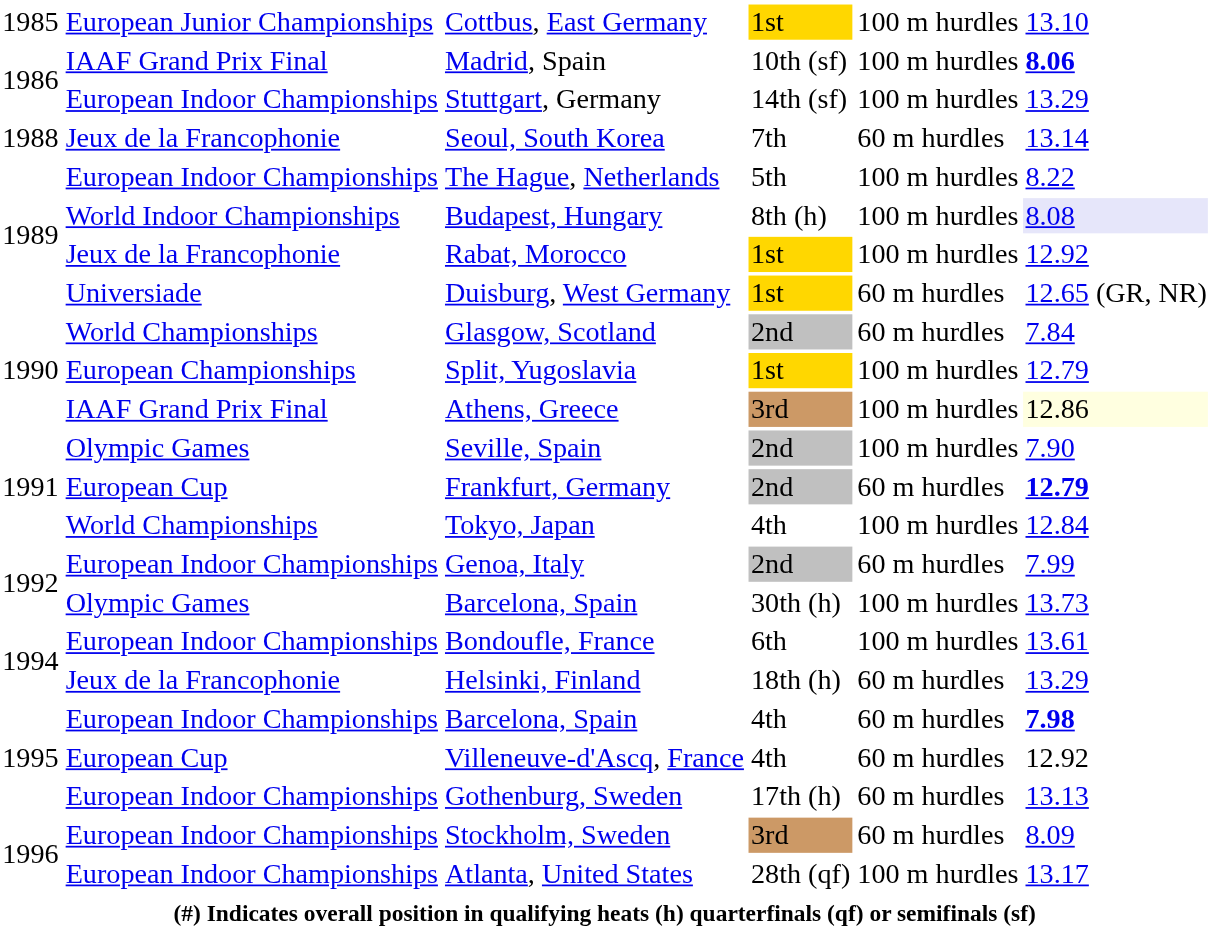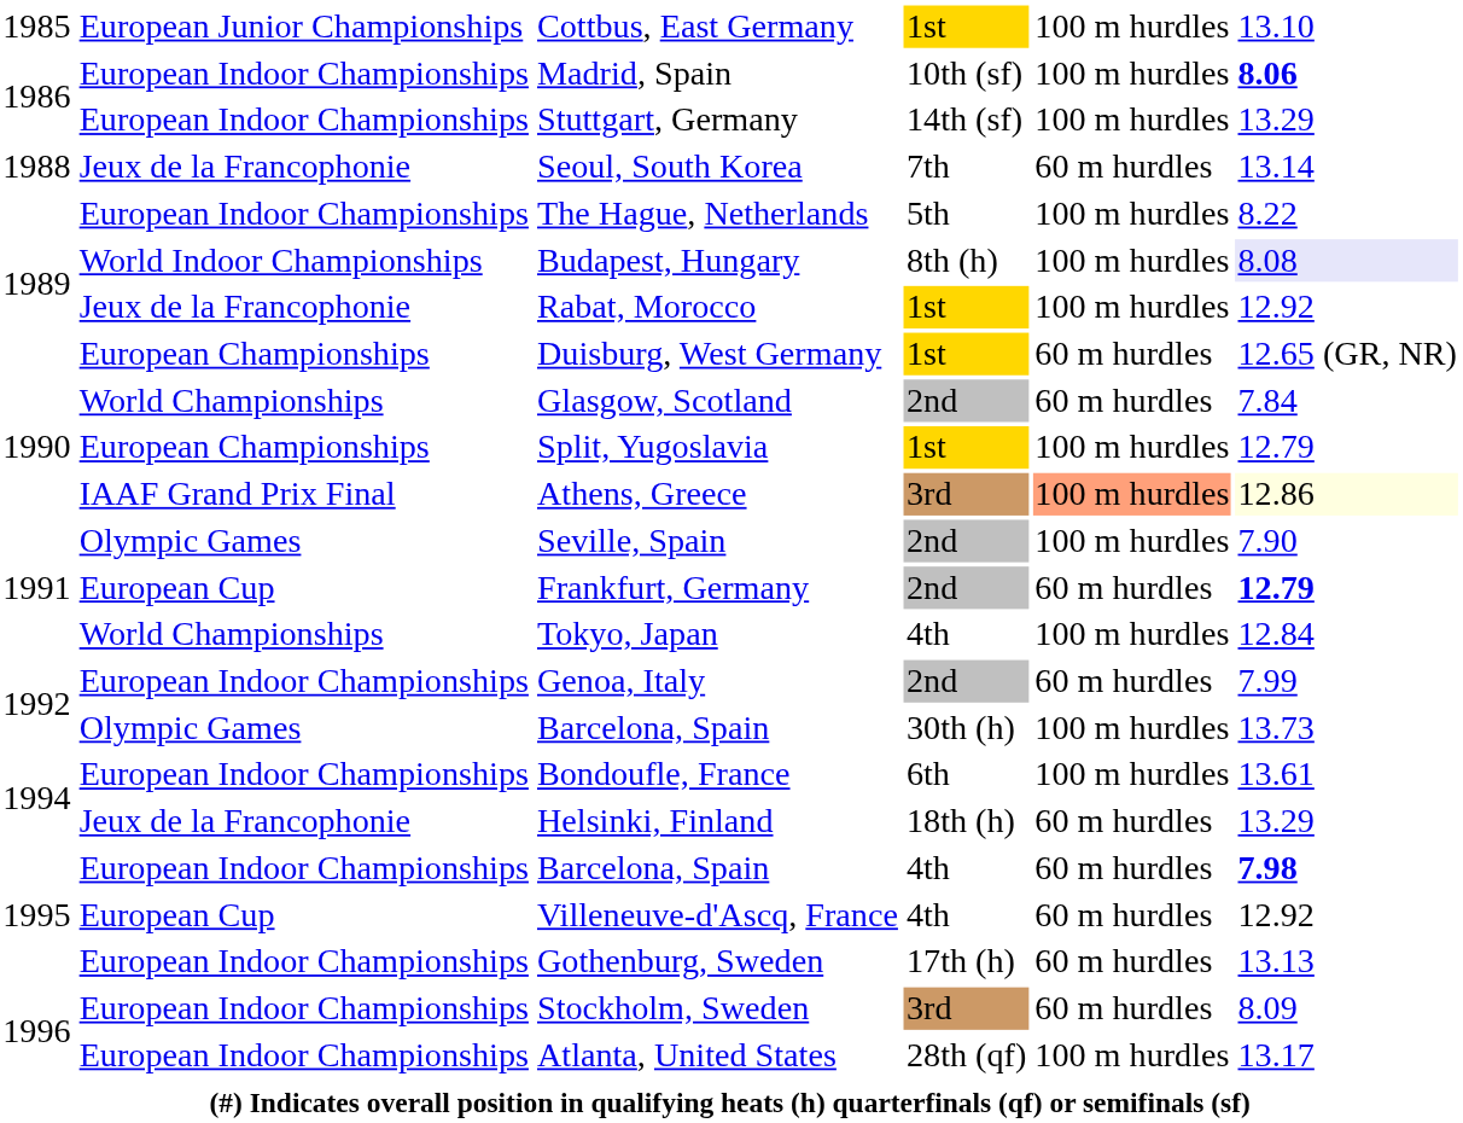Madrid, Spain | column 2: IAAF Grand Prix Final -> European Indoor Championships
Duisburg, West Germany | column 2: Universiade -> European Championships
Athens, Greece | column 5: no background -> lightsalmon background
